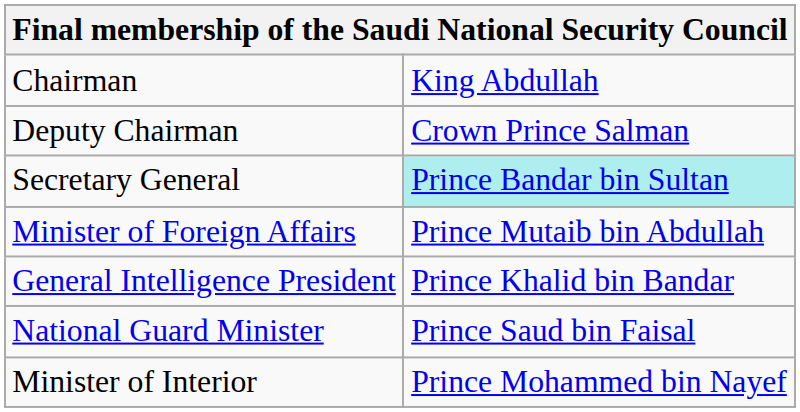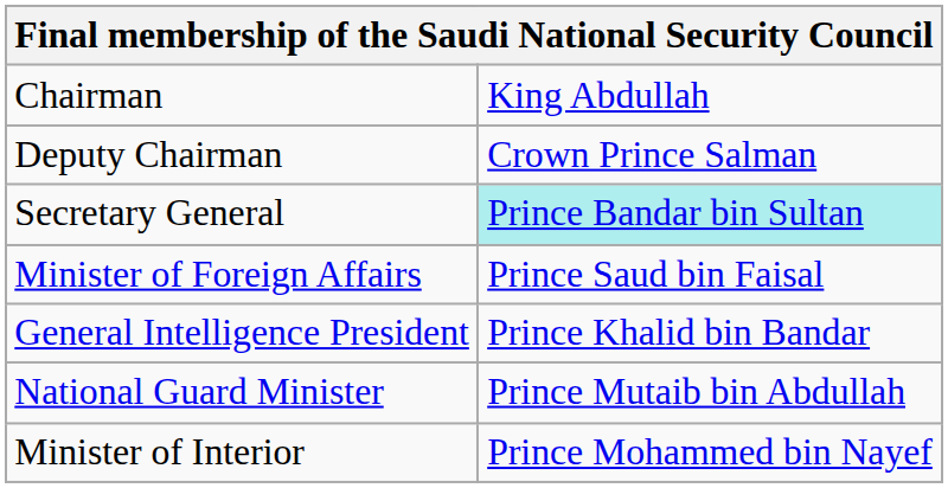Minister of Foreign Affairs | column 2: Prince Mutaib bin Abdullah -> Prince Saud bin Faisal
National Guard Minister | column 2: Prince Saud bin Faisal -> Prince Mutaib bin Abdullah
